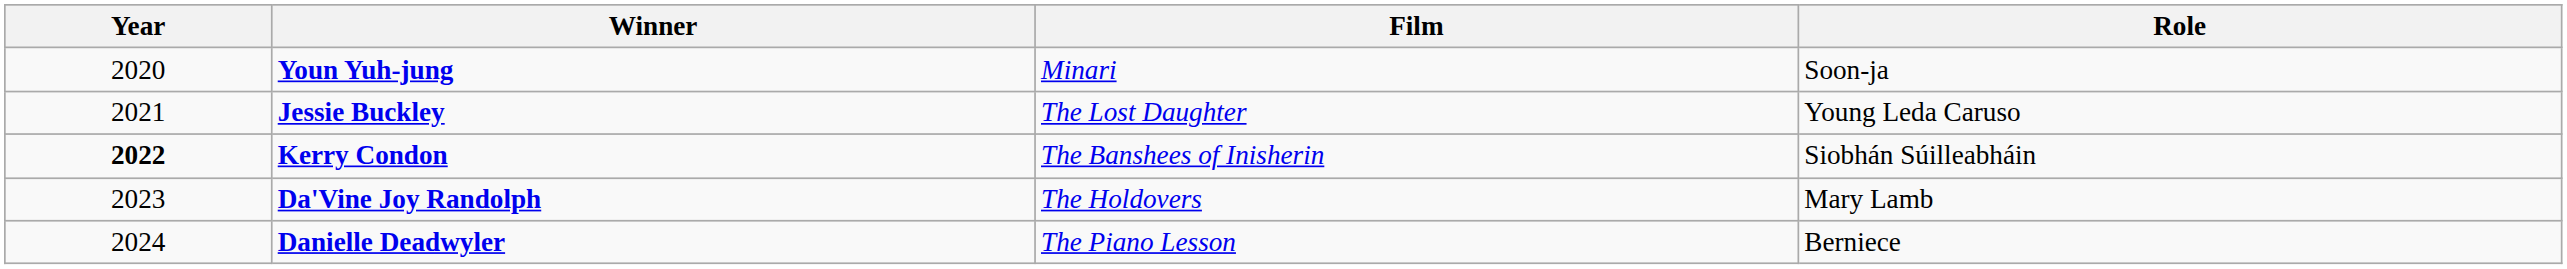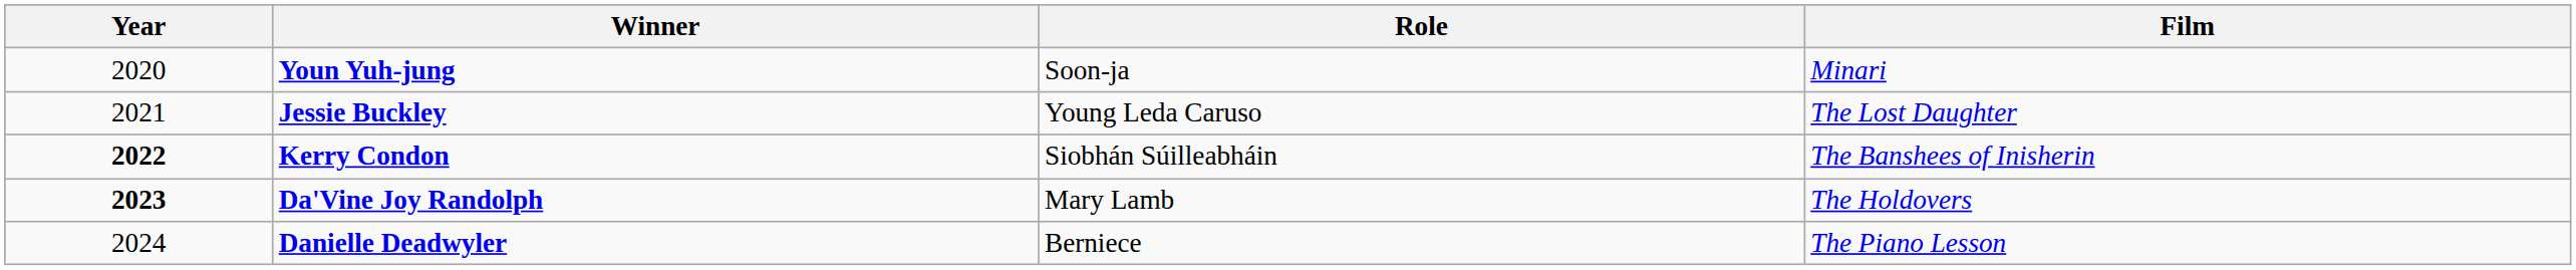columns swapped: Film <-> Role
Da'Vine Joy Randolph | Year: normal -> bold
